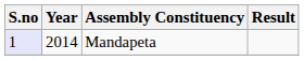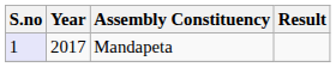Mandapeta | Year: 2014 -> 2017
